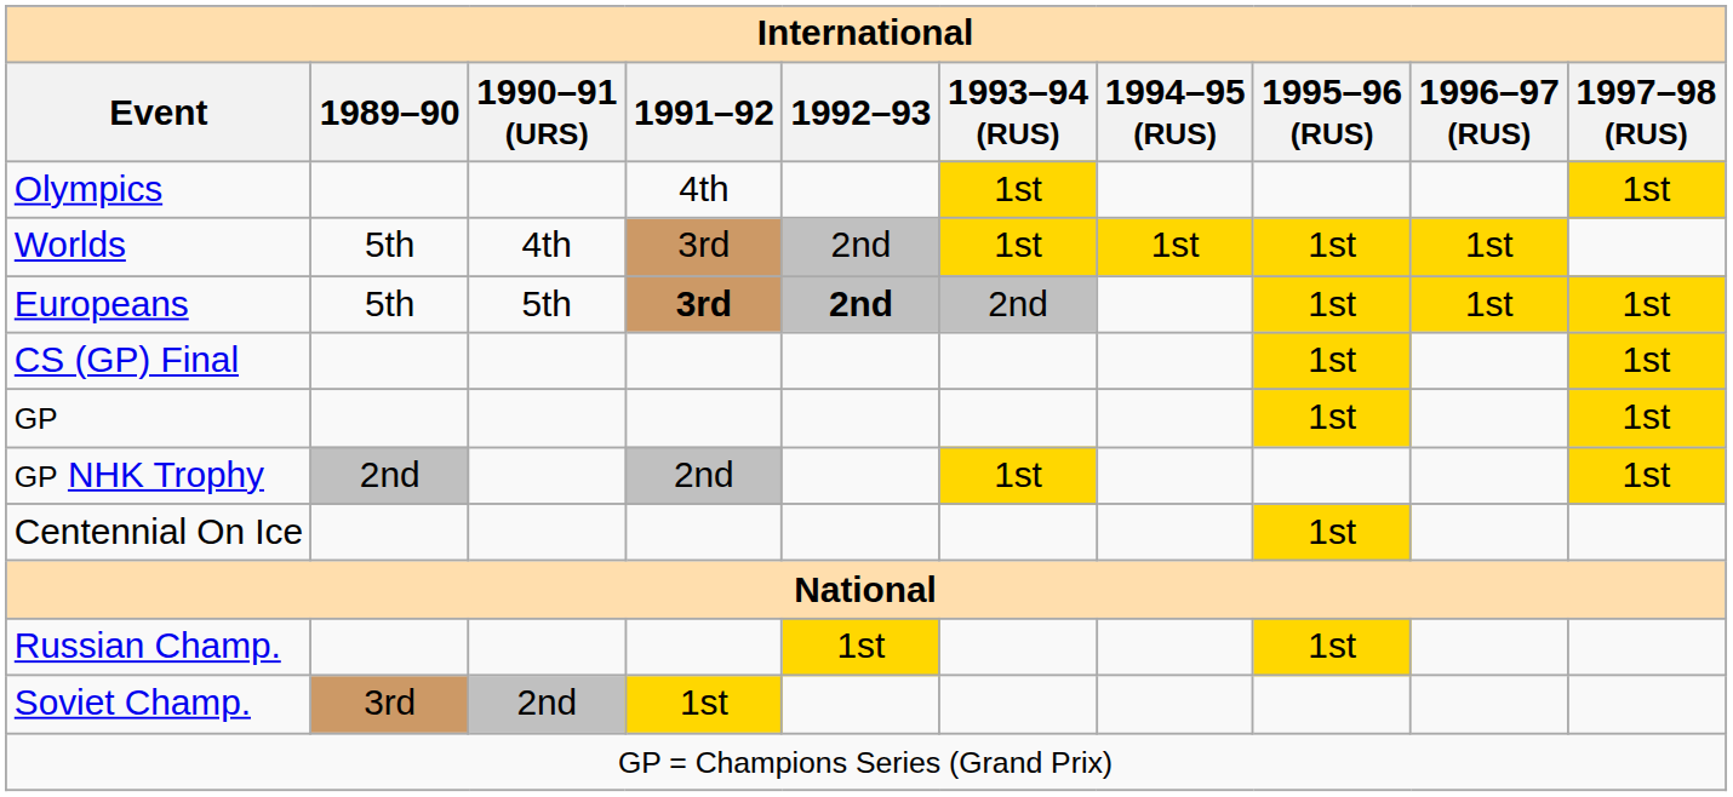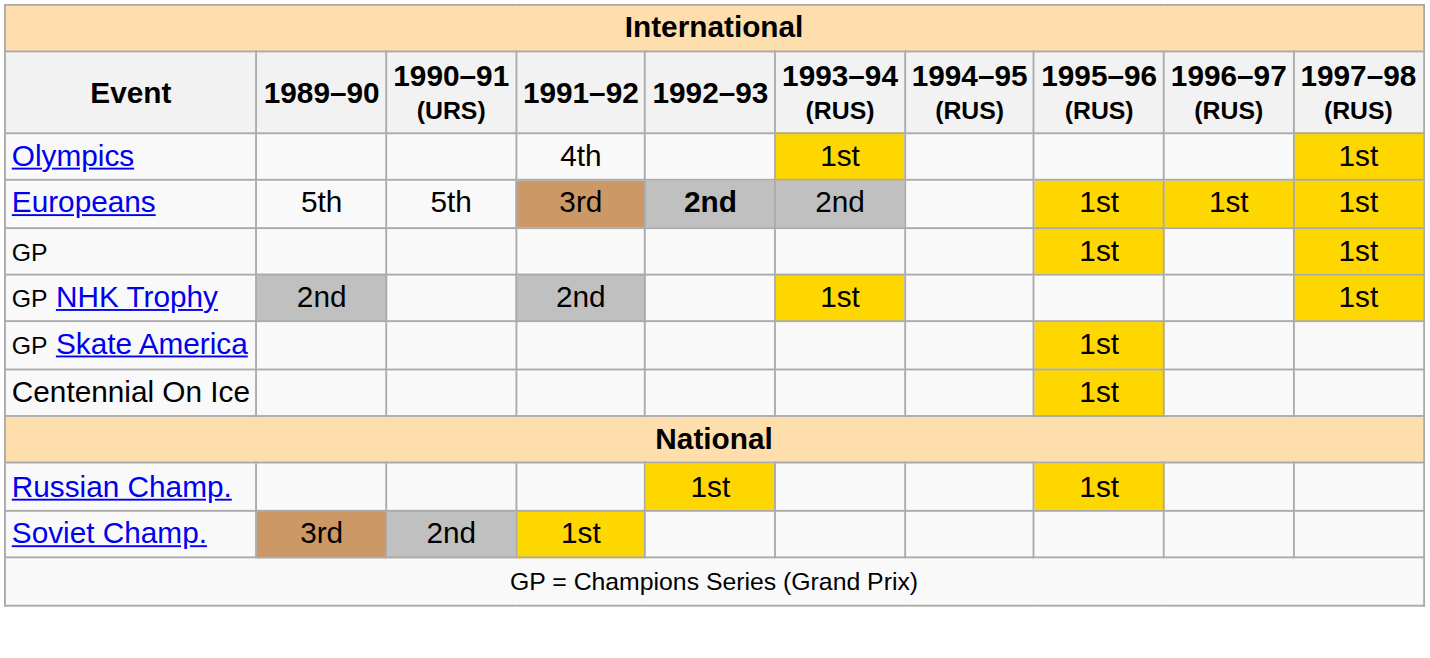- row: Worlds | 5th | 4th | 3rd | 2nd | 1st | 1st | 1st | 1st
Europeans | 1991–92: bold -> normal
- row: CS (GP) Final | 1st | 1st
+ row: GP Skate America | 1st
